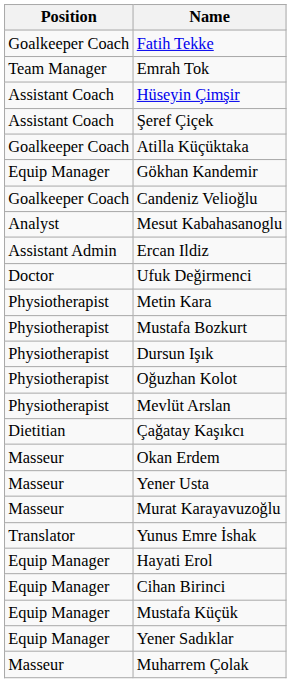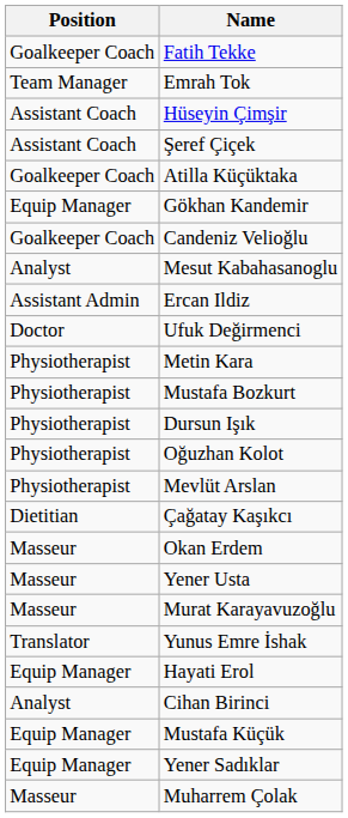Cihan Birinci | Position: Equip Manager -> Analyst
